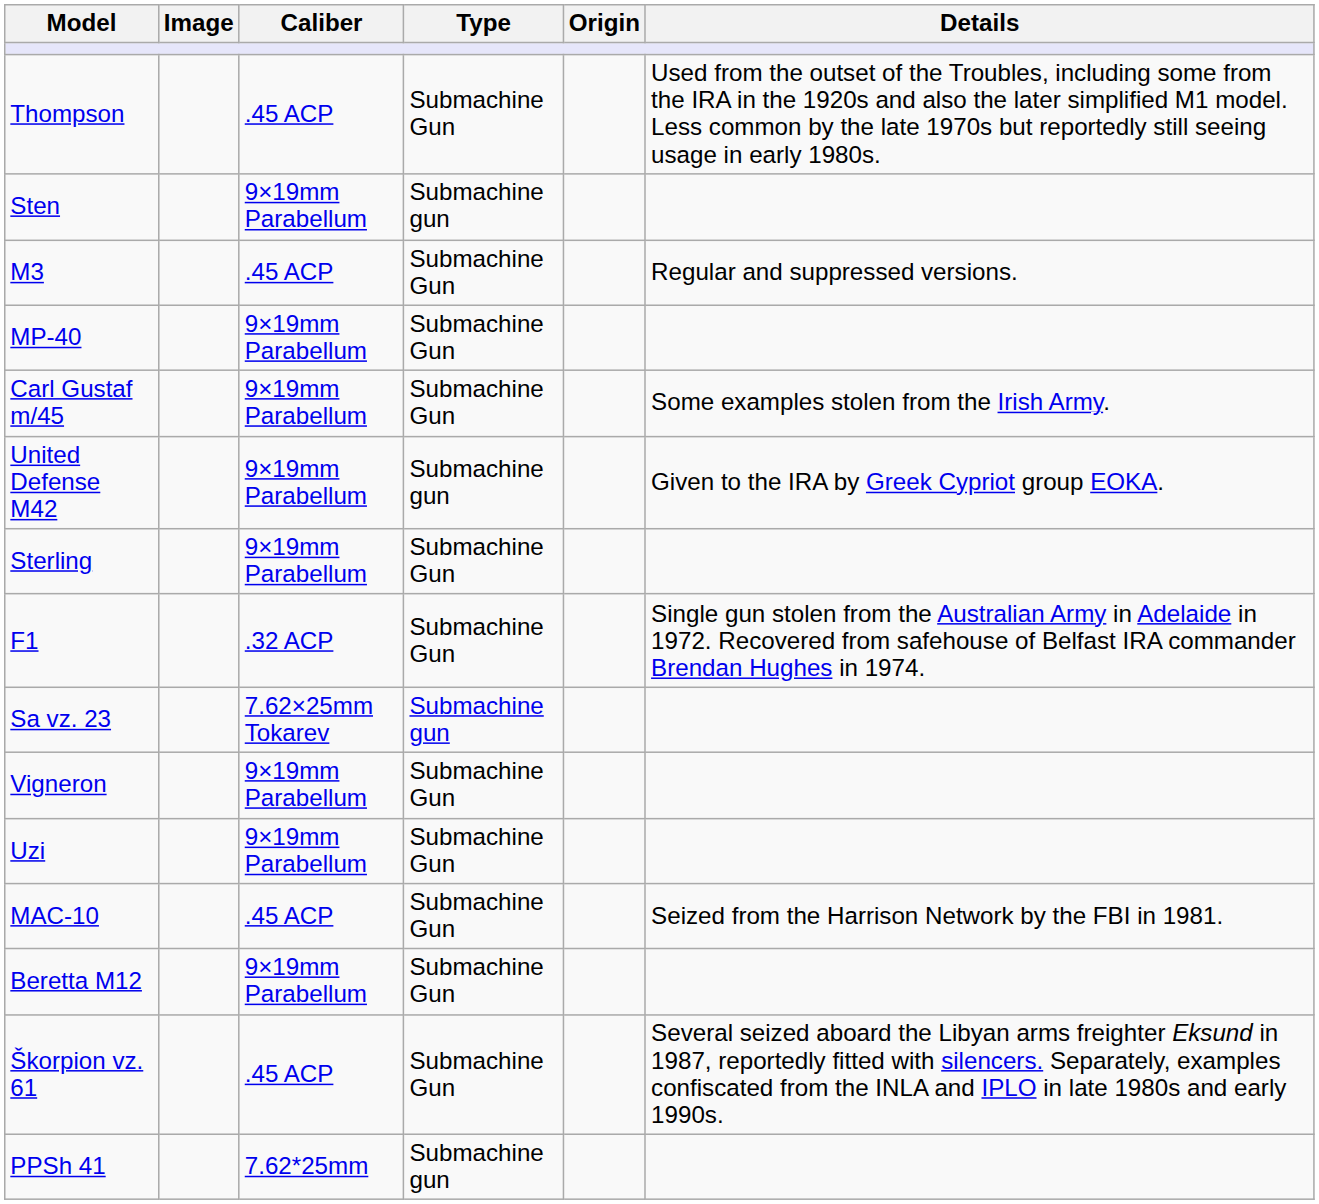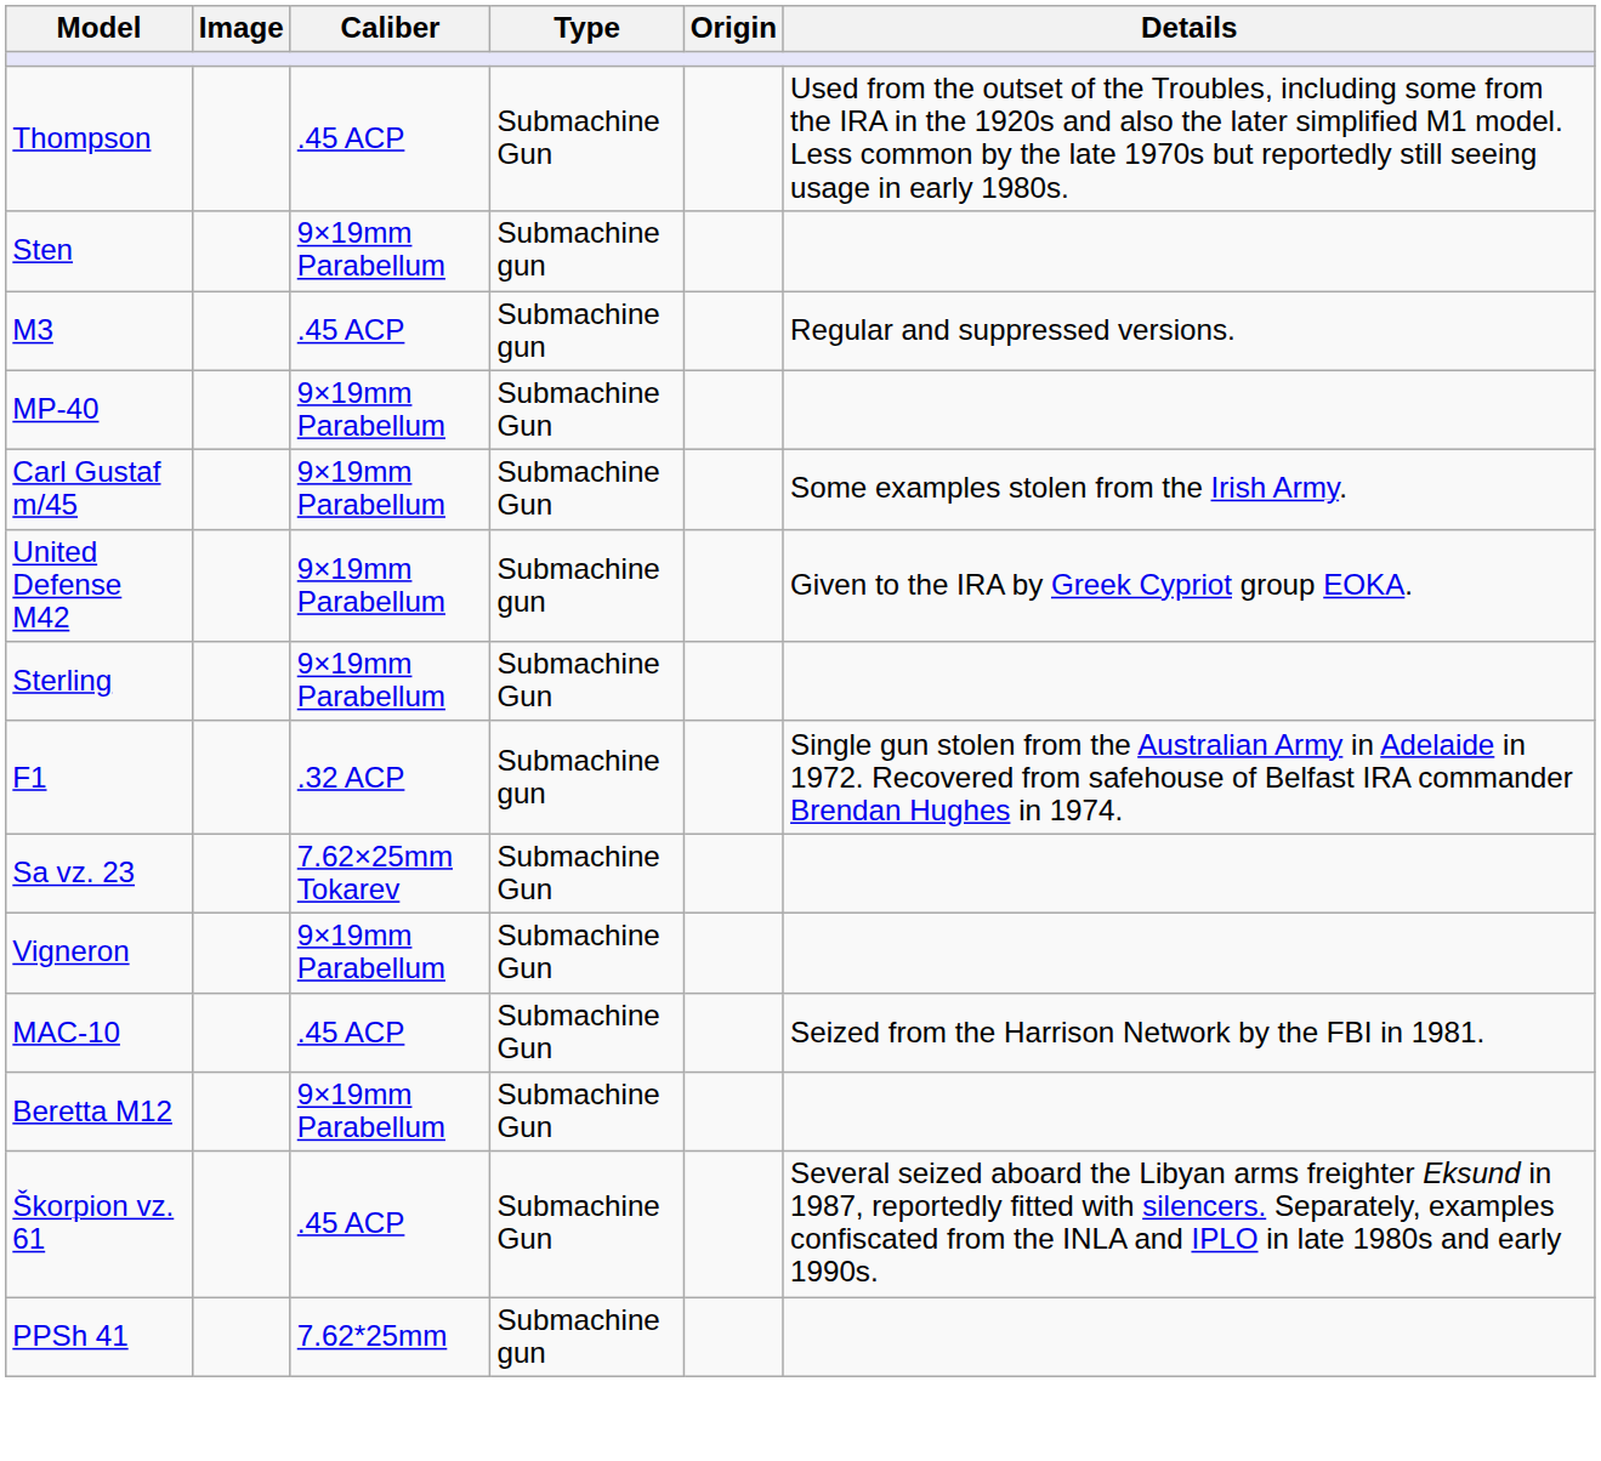M3 | Type: Submachine Gun -> Submachine gun
F1 | Type: Submachine Gun -> Submachine gun
Sa vz. 23 | Type: Submachine gun -> Submachine Gun
- row: Uzi | 9×19mm Parabellum | Submachine Gun
